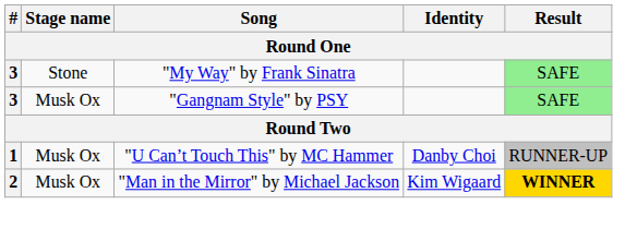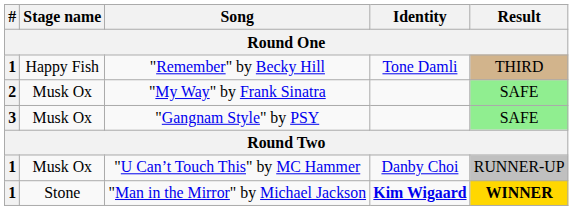+ row: 1 | Happy Fish | "Remember" by Becky Hill | Tone Damli | THIRD
"My Way" by Frank Sinatra | #: 3 -> 2
"My Way" by Frank Sinatra | Stage name: Stone -> Musk Ox
"Man in the Mirror" by Michael Jackson | #: 2 -> 1
"Man in the Mirror" by Michael Jackson | Stage name: Musk Ox -> Stone
"Man in the Mirror" by Michael Jackson | Identity: normal -> bold
